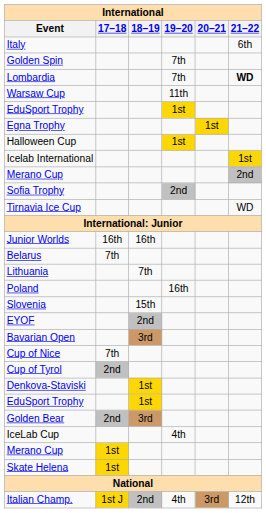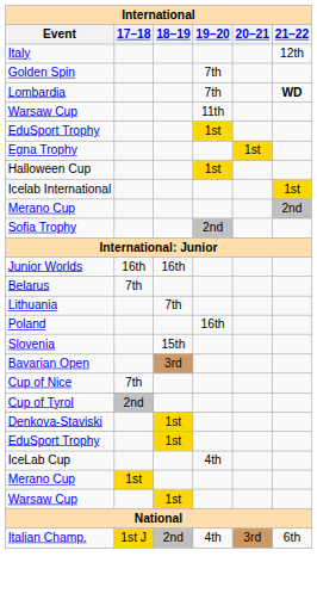Italy | 21–22: 6th -> 12th
- row: Tirnavia Ice Cup | WD
- row: EYOF | 2nd
- row: Golden Bear | 2nd | 3rd
- row: Skate Helena | 1st
+ row: Warsaw Cup | 1st
Italian Champ. | 21–22: 12th -> 6th
